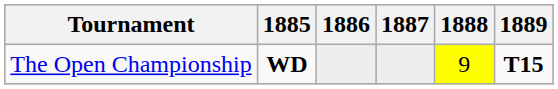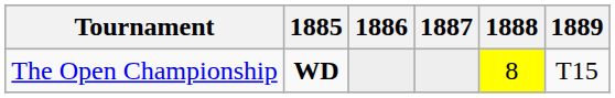The Open Championship | 1888: 9 -> 8
The Open Championship | 1889: bold -> normal
